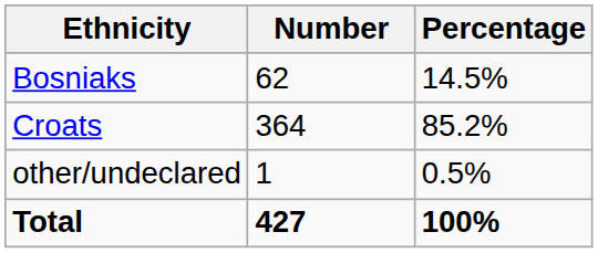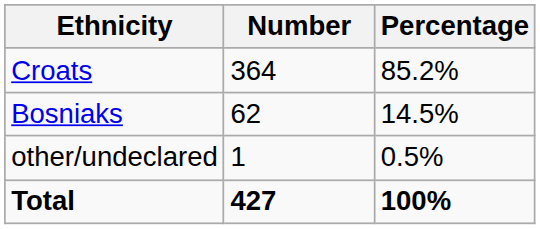rows swapped: Croats <-> Bosniaks
